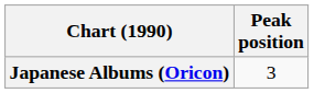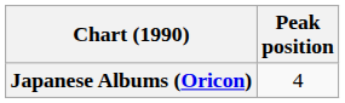Japanese Albums (Oricon) | Peak position: 3 -> 4
